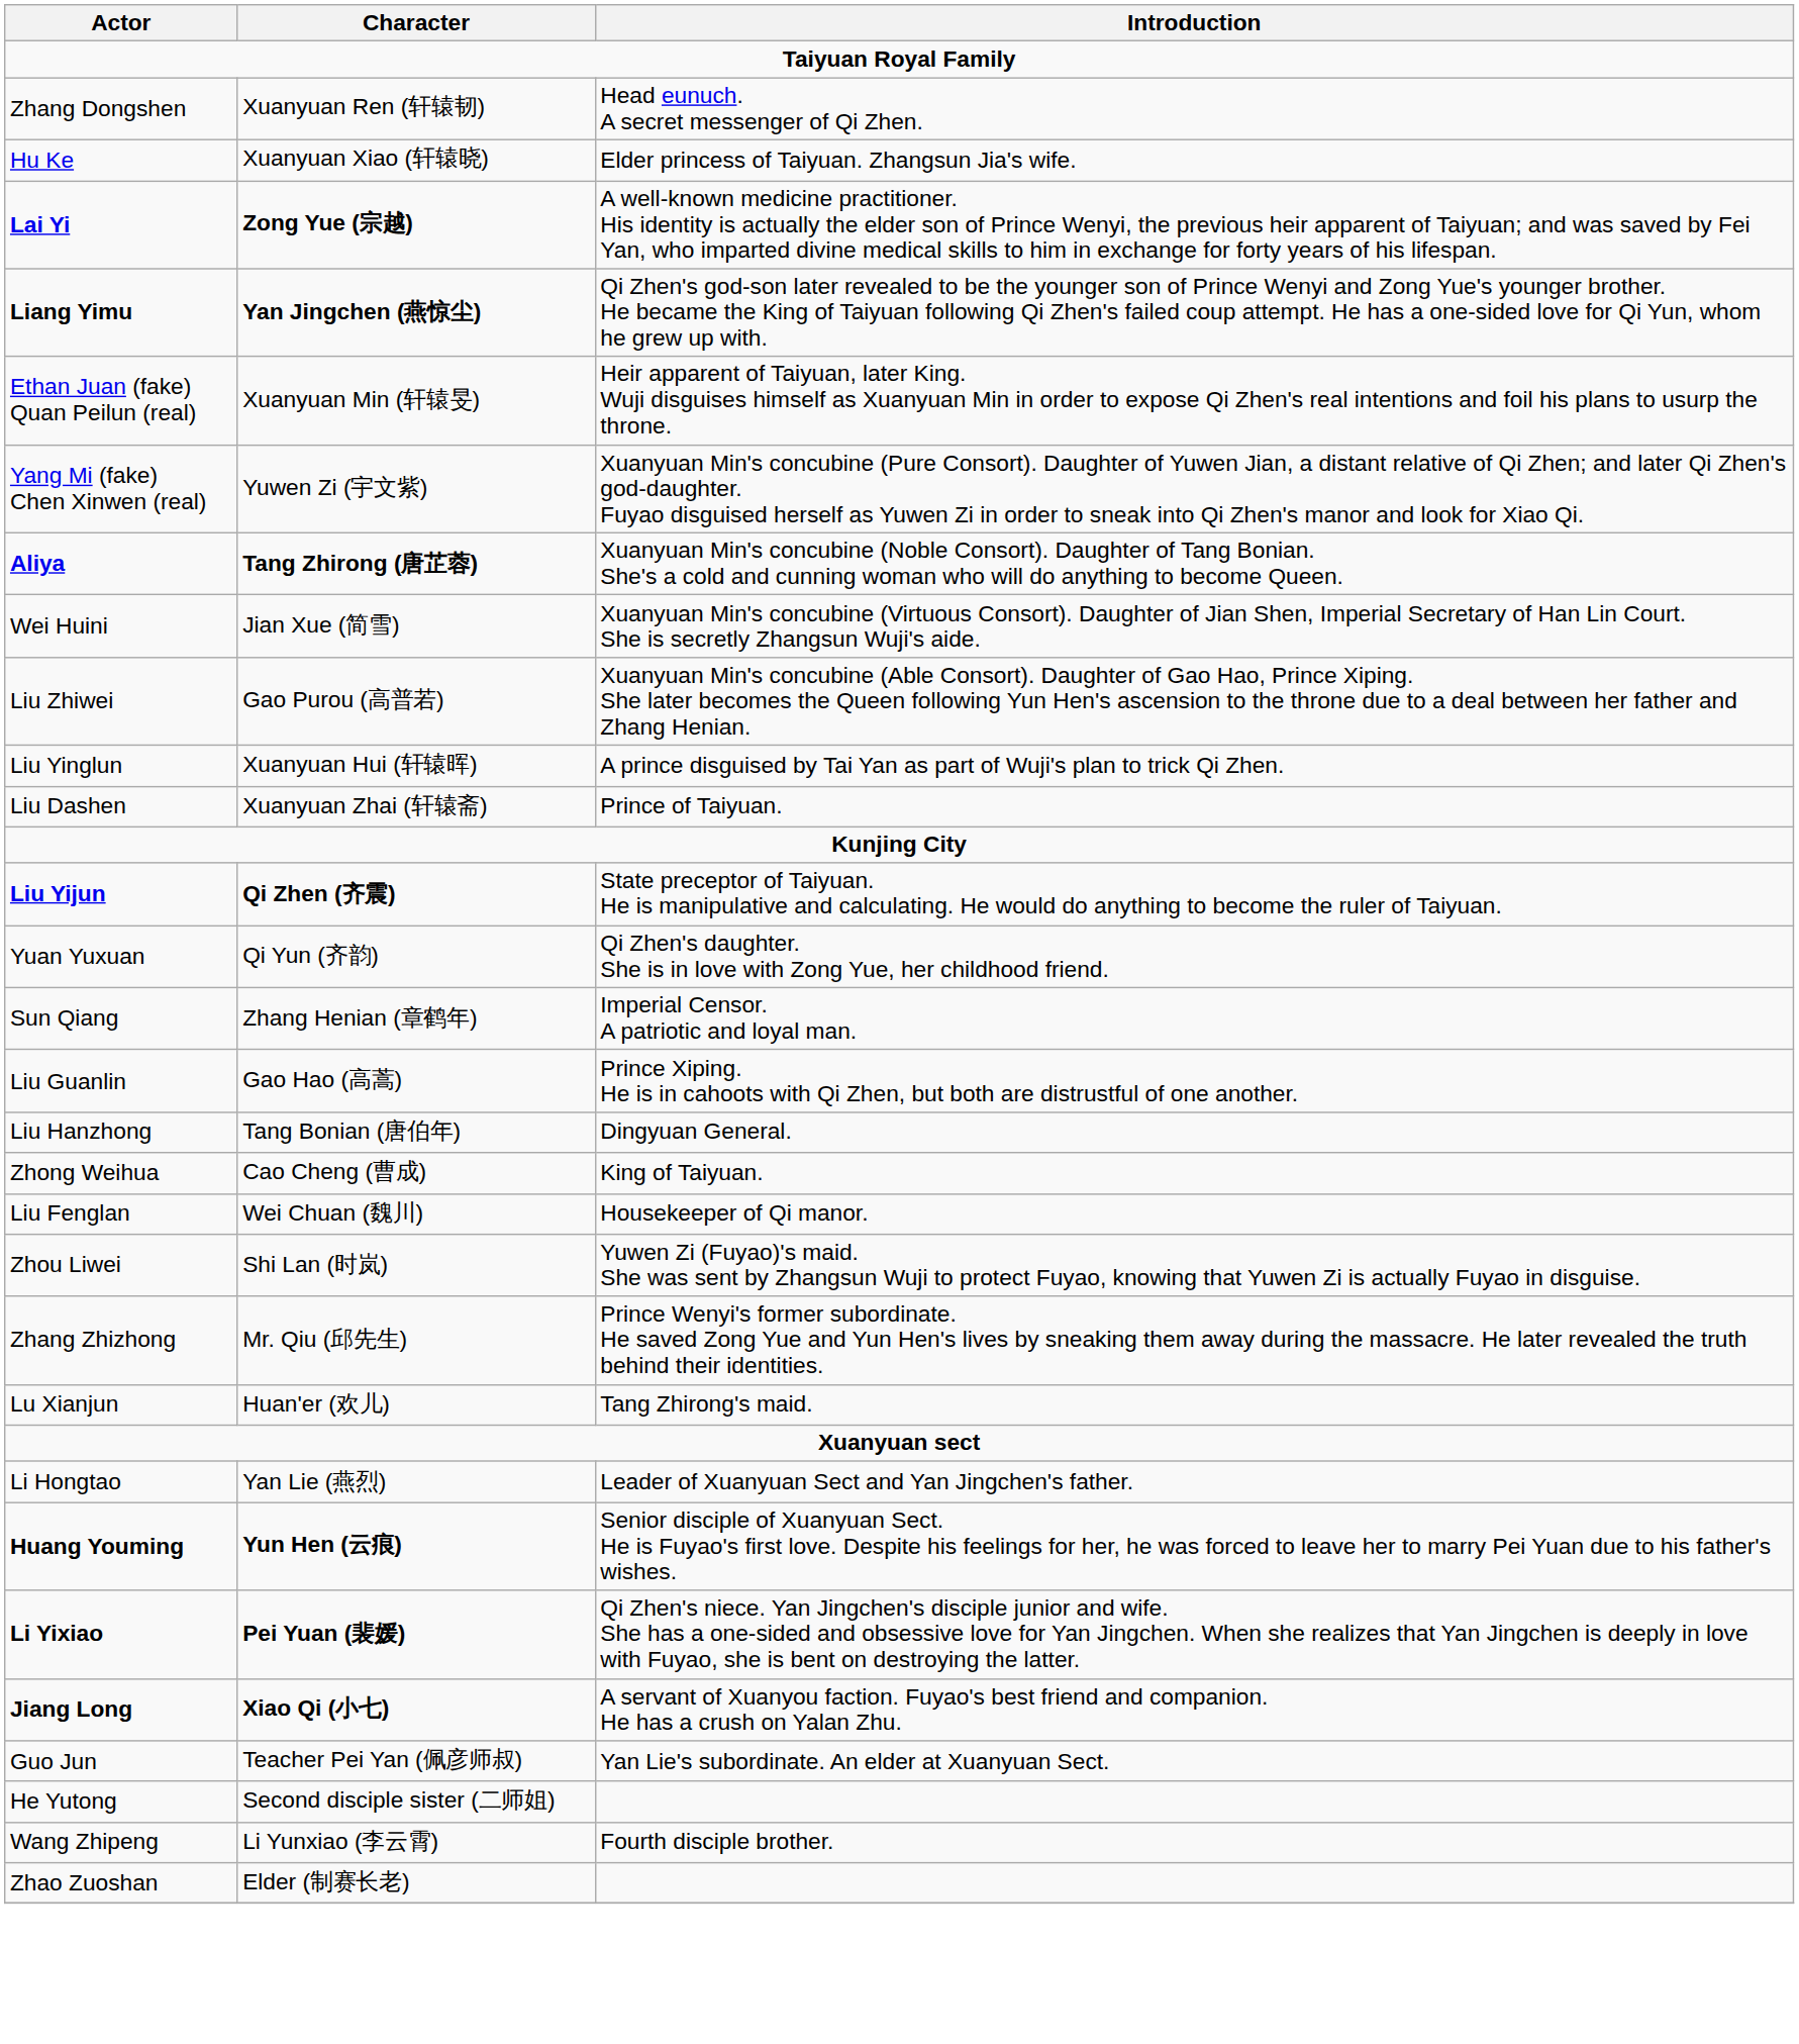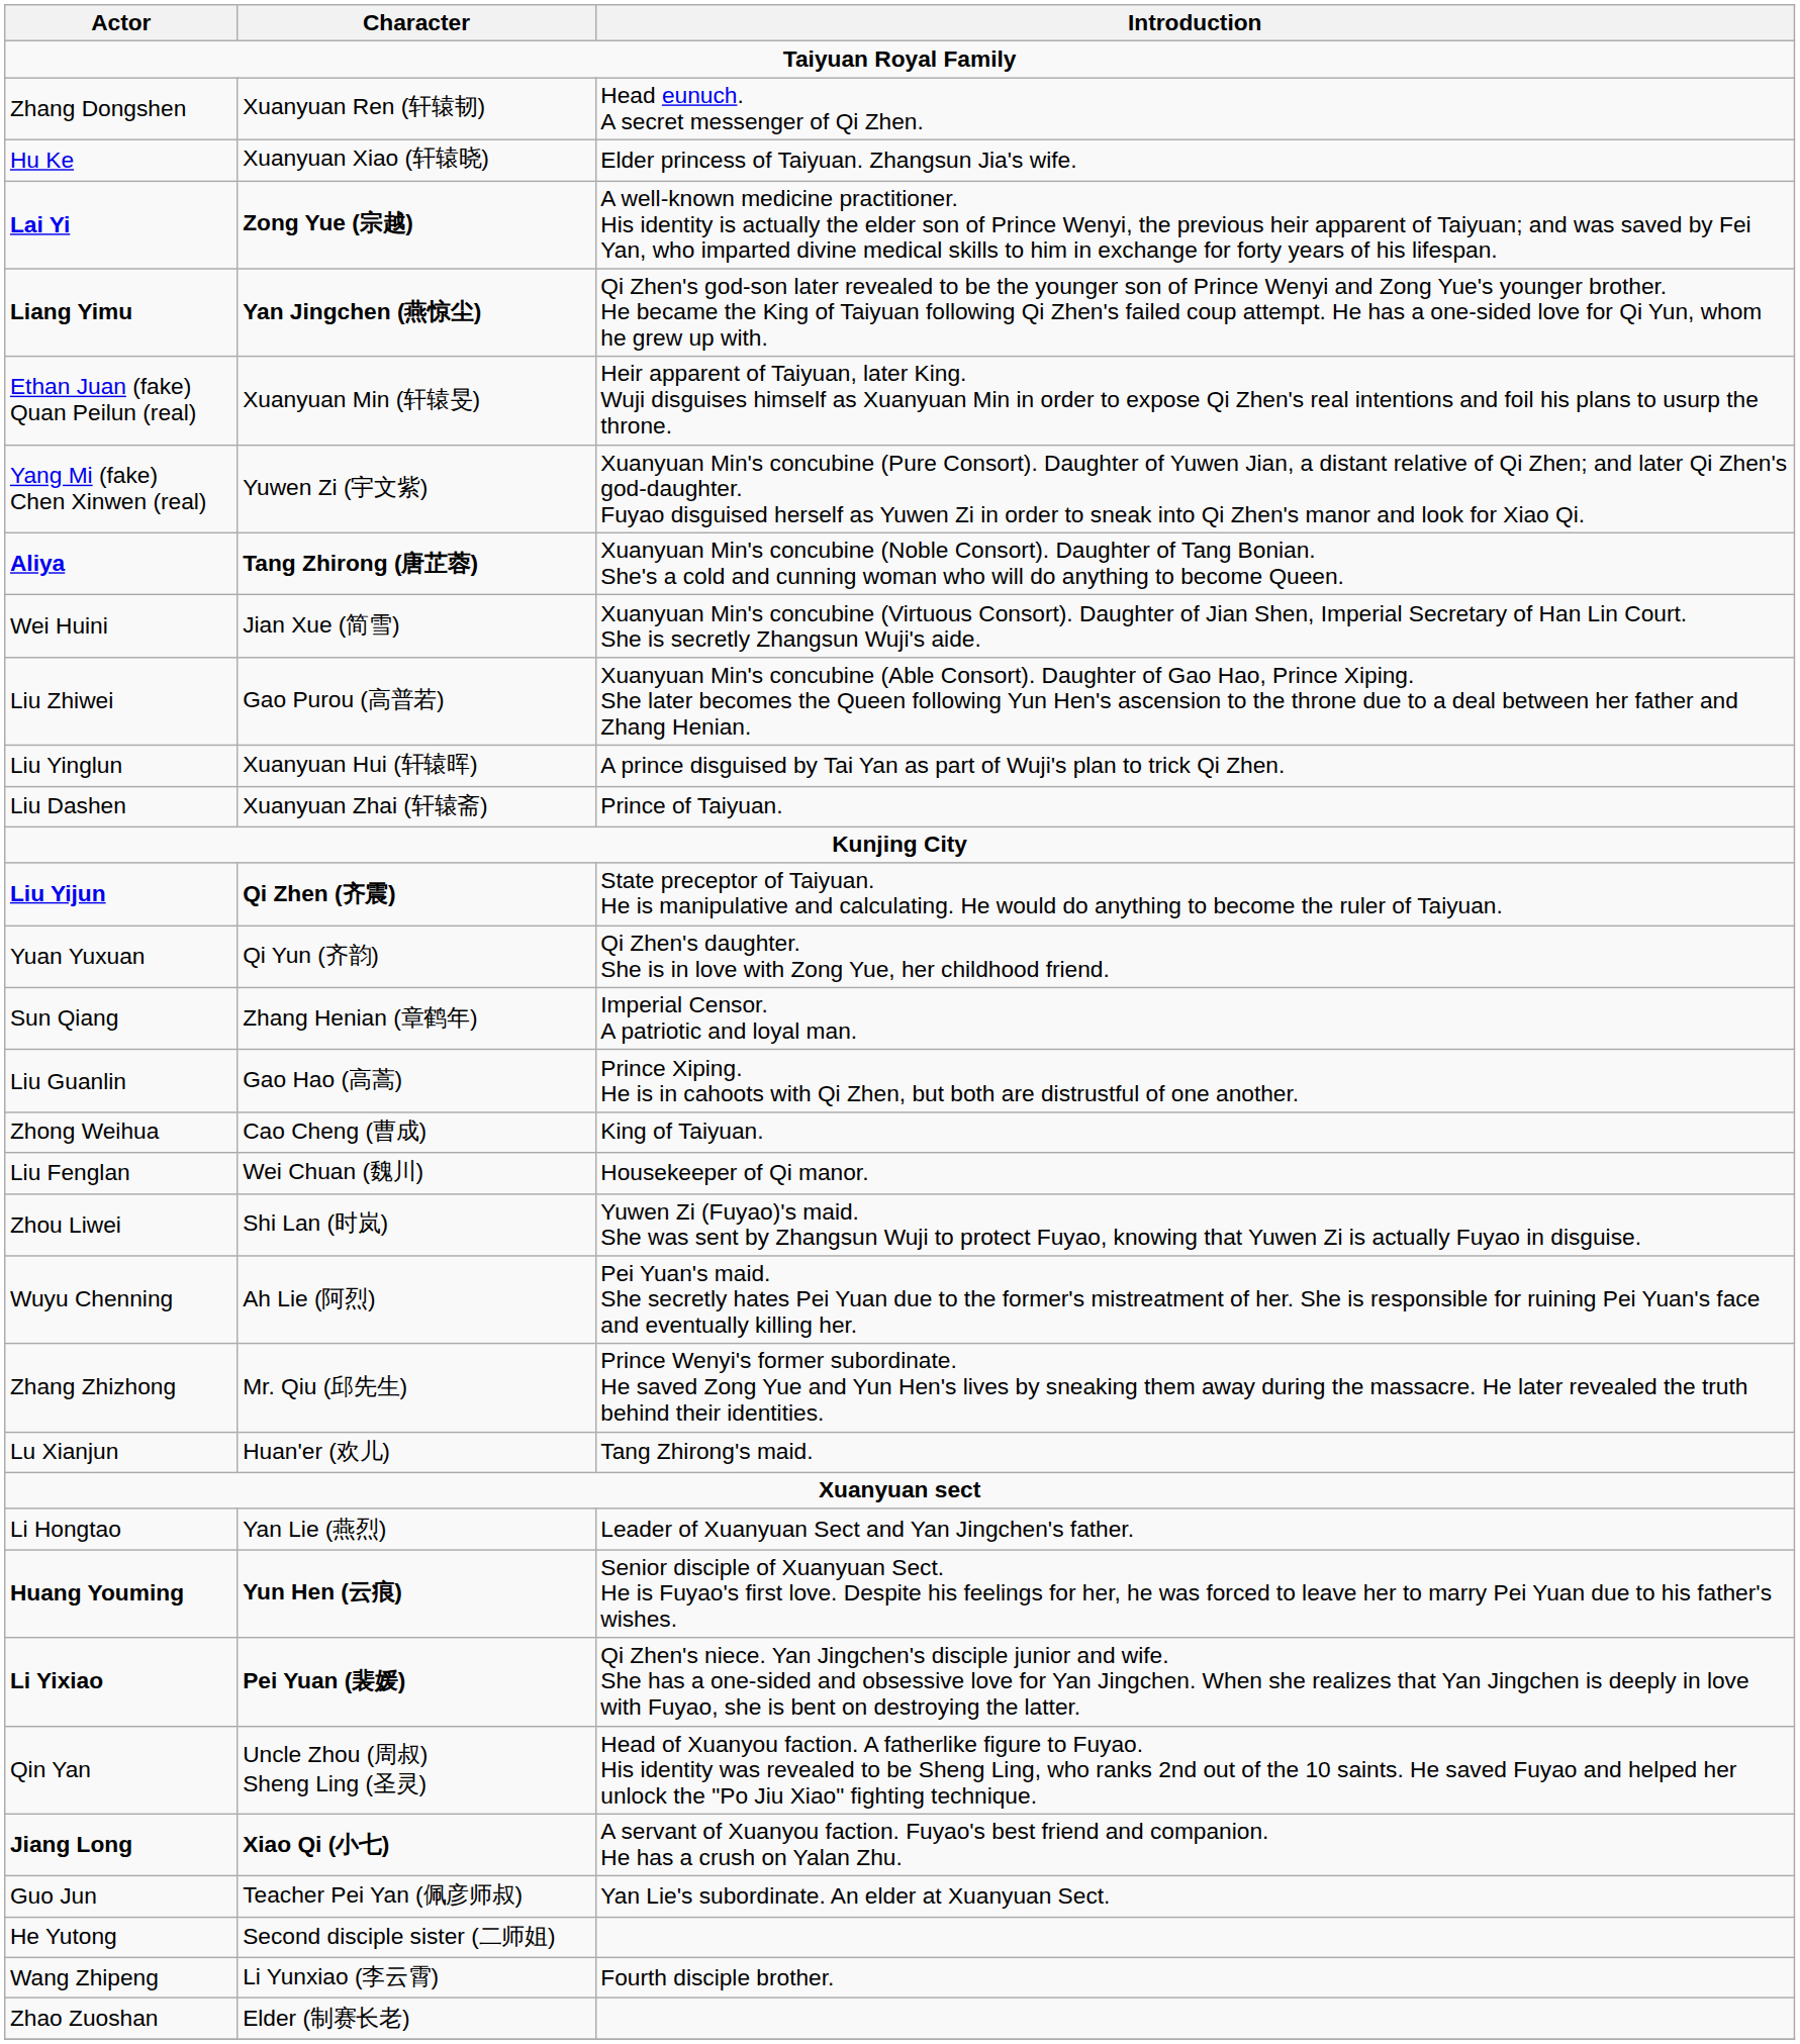- row: Liu Hanzhong | Tang Bonian (唐伯年) | Dingyuan General.
+ row: Wuyu Chenning | Ah Lie (阿烈) | Pei Yuan's maid. She secretly hates Pei Yuan due to the former's mistreatment of her. She is responsible for ruining Pei Yuan's face and eventually killing her.
+ row: Qin Yan | Uncle Zhou (周叔) Sheng Ling (圣灵) | Head of Xuanyou faction. A fatherlike figure to Fuyao. His identity was revealed to be Sheng Ling, who ranks 2nd out of the 10 saints. He saved Fuyao and helped her unlock the "Po Jiu Xiao" fighting technique.
